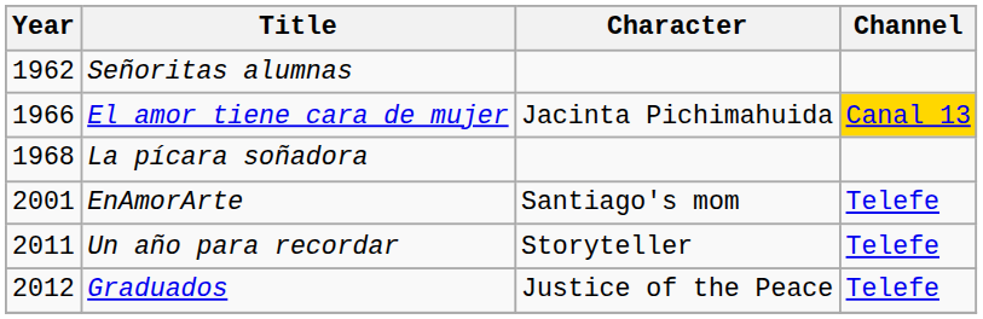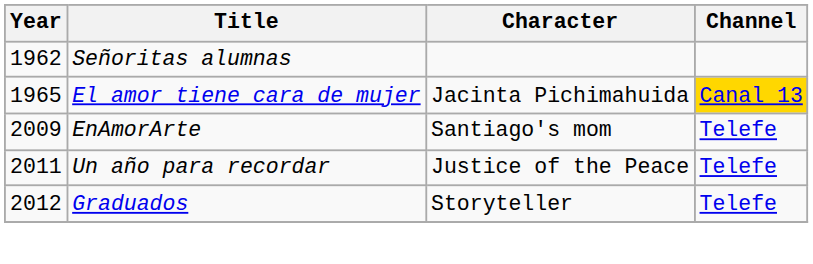El amor tiene cara de mujer | Year: 1966 -> 1965
- row: 1968 | La pícara soñadora
EnAmorArte | Year: 2001 -> 2009
Un año para recordar | Character: Storyteller -> Justice of the Peace
Graduados | Character: Justice of the Peace -> Storyteller
